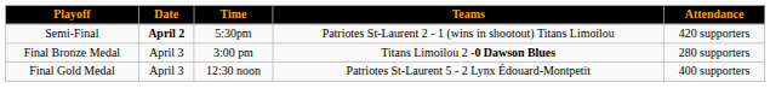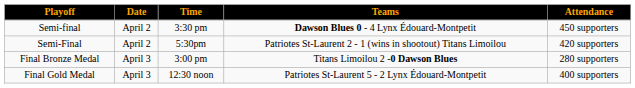+ row: Semi-final | April 2 | 3:30 pm | Dawson Blues 0 - 4 Lynx Édouard-Montpetit | 450 supporters
Semi-Final | Date: bold -> normal
